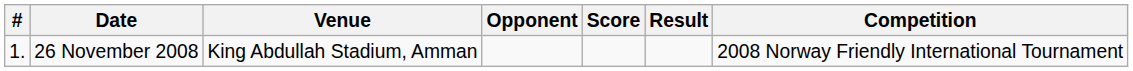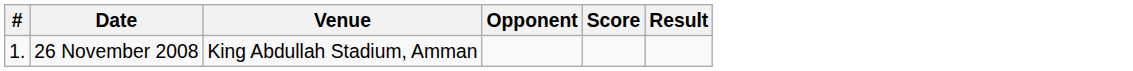- column: Competition | 2008 Norway Friendly International Tournament
